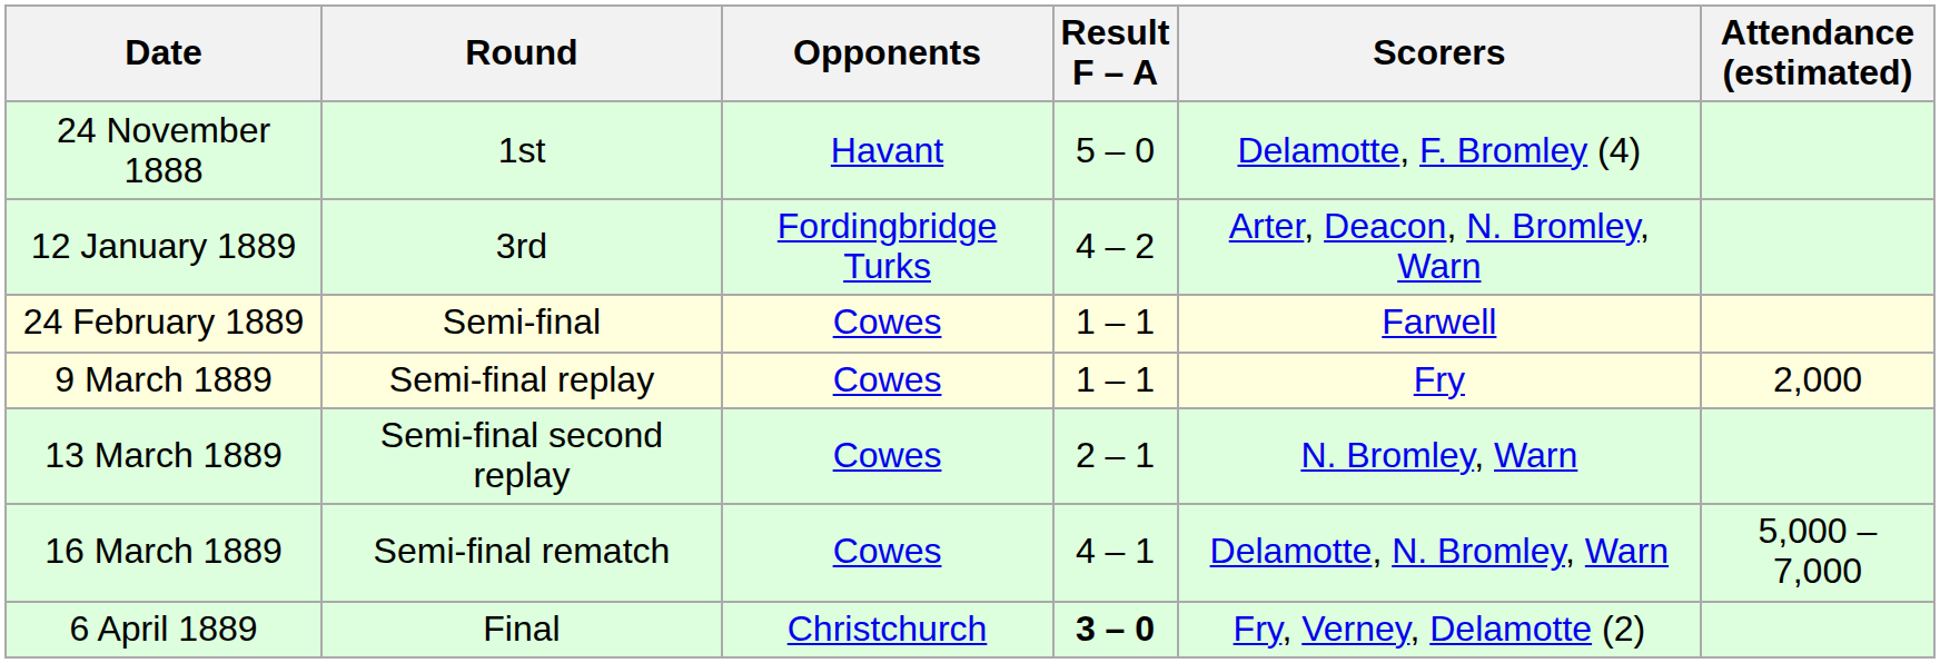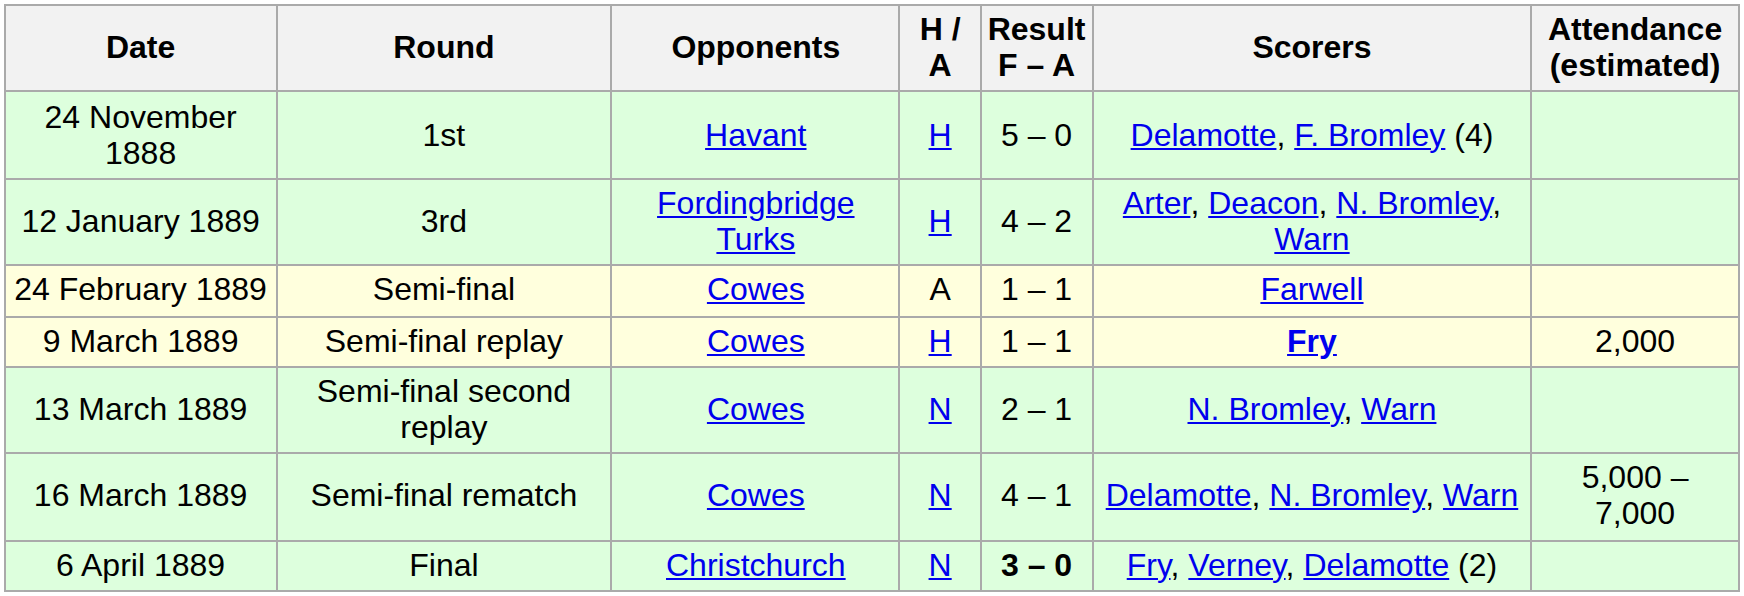+ column: H / A | H | H | A | H | N | N | N
9 March 1889 | Scorers: normal -> bold
